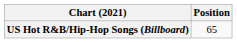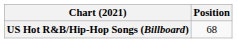US Hot R&B/Hip-Hop Songs (Billboard) | Position: 65 -> 68
